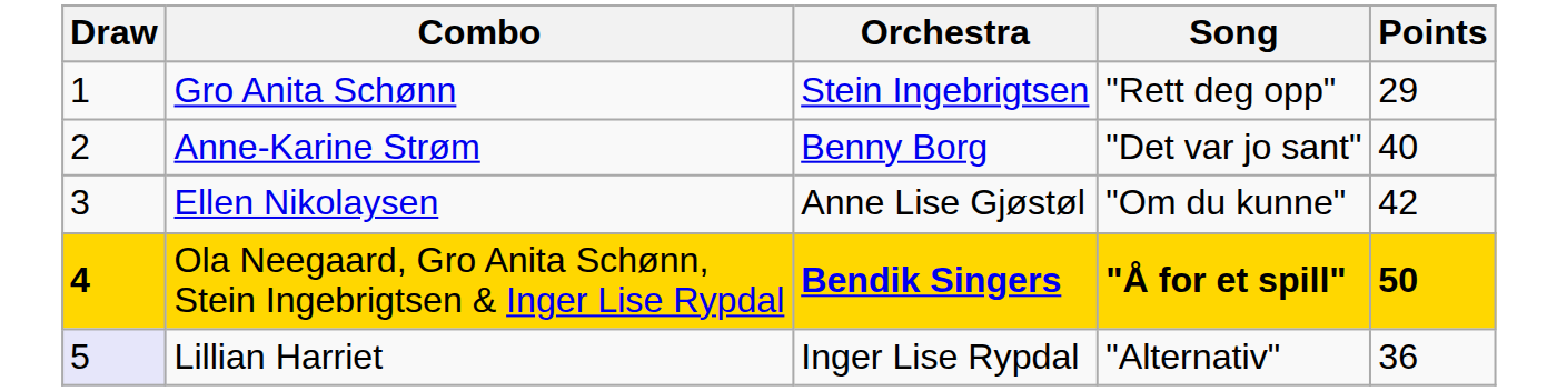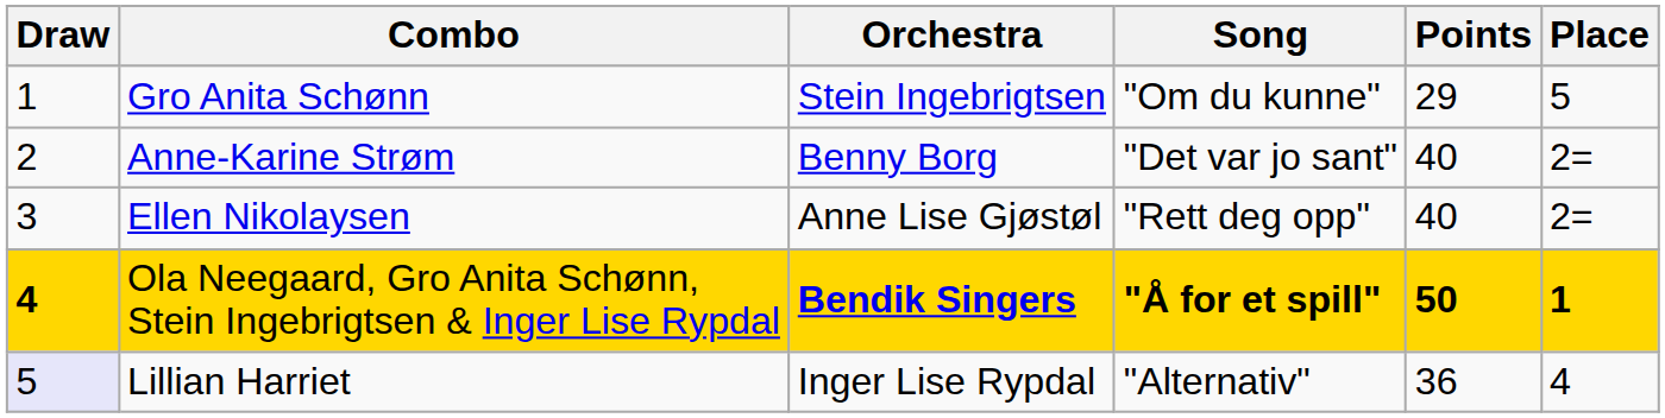+ column: Place | 5 | 2= | 2= | 1 | 4
Gro Anita Schønn | Song: "Rett deg opp" -> "Om du kunne"
Ellen Nikolaysen | Song: "Om du kunne" -> "Rett deg opp"
Ellen Nikolaysen | Points: 42 -> 40
